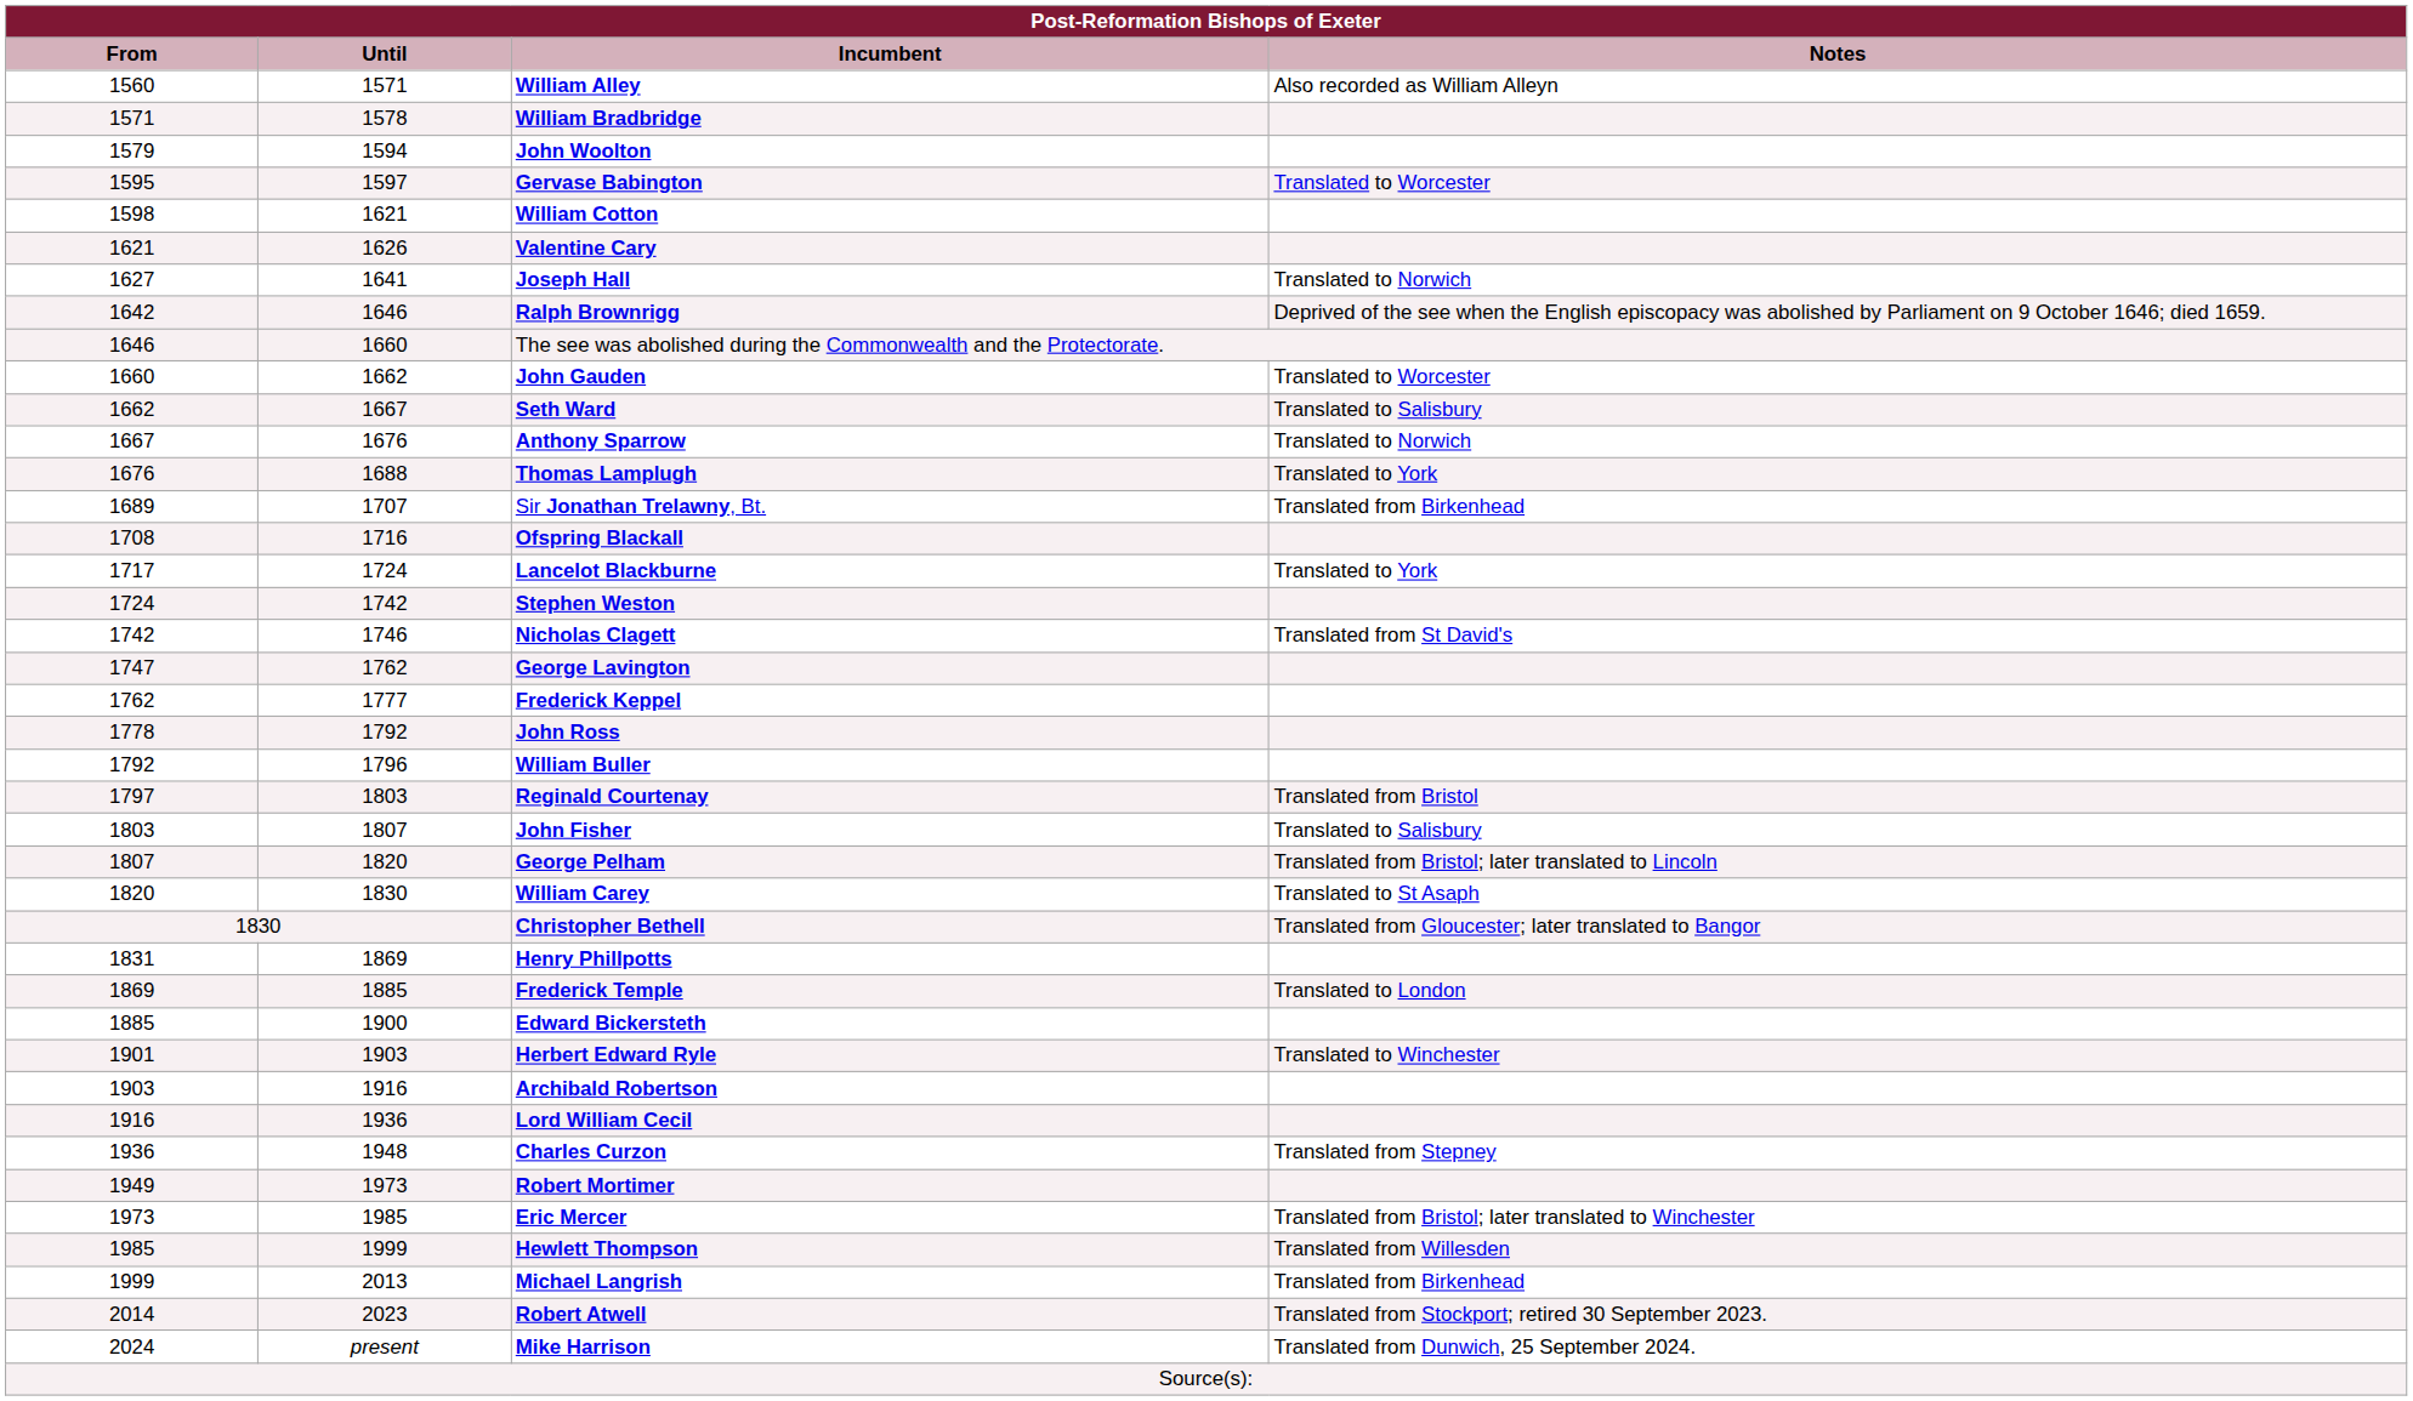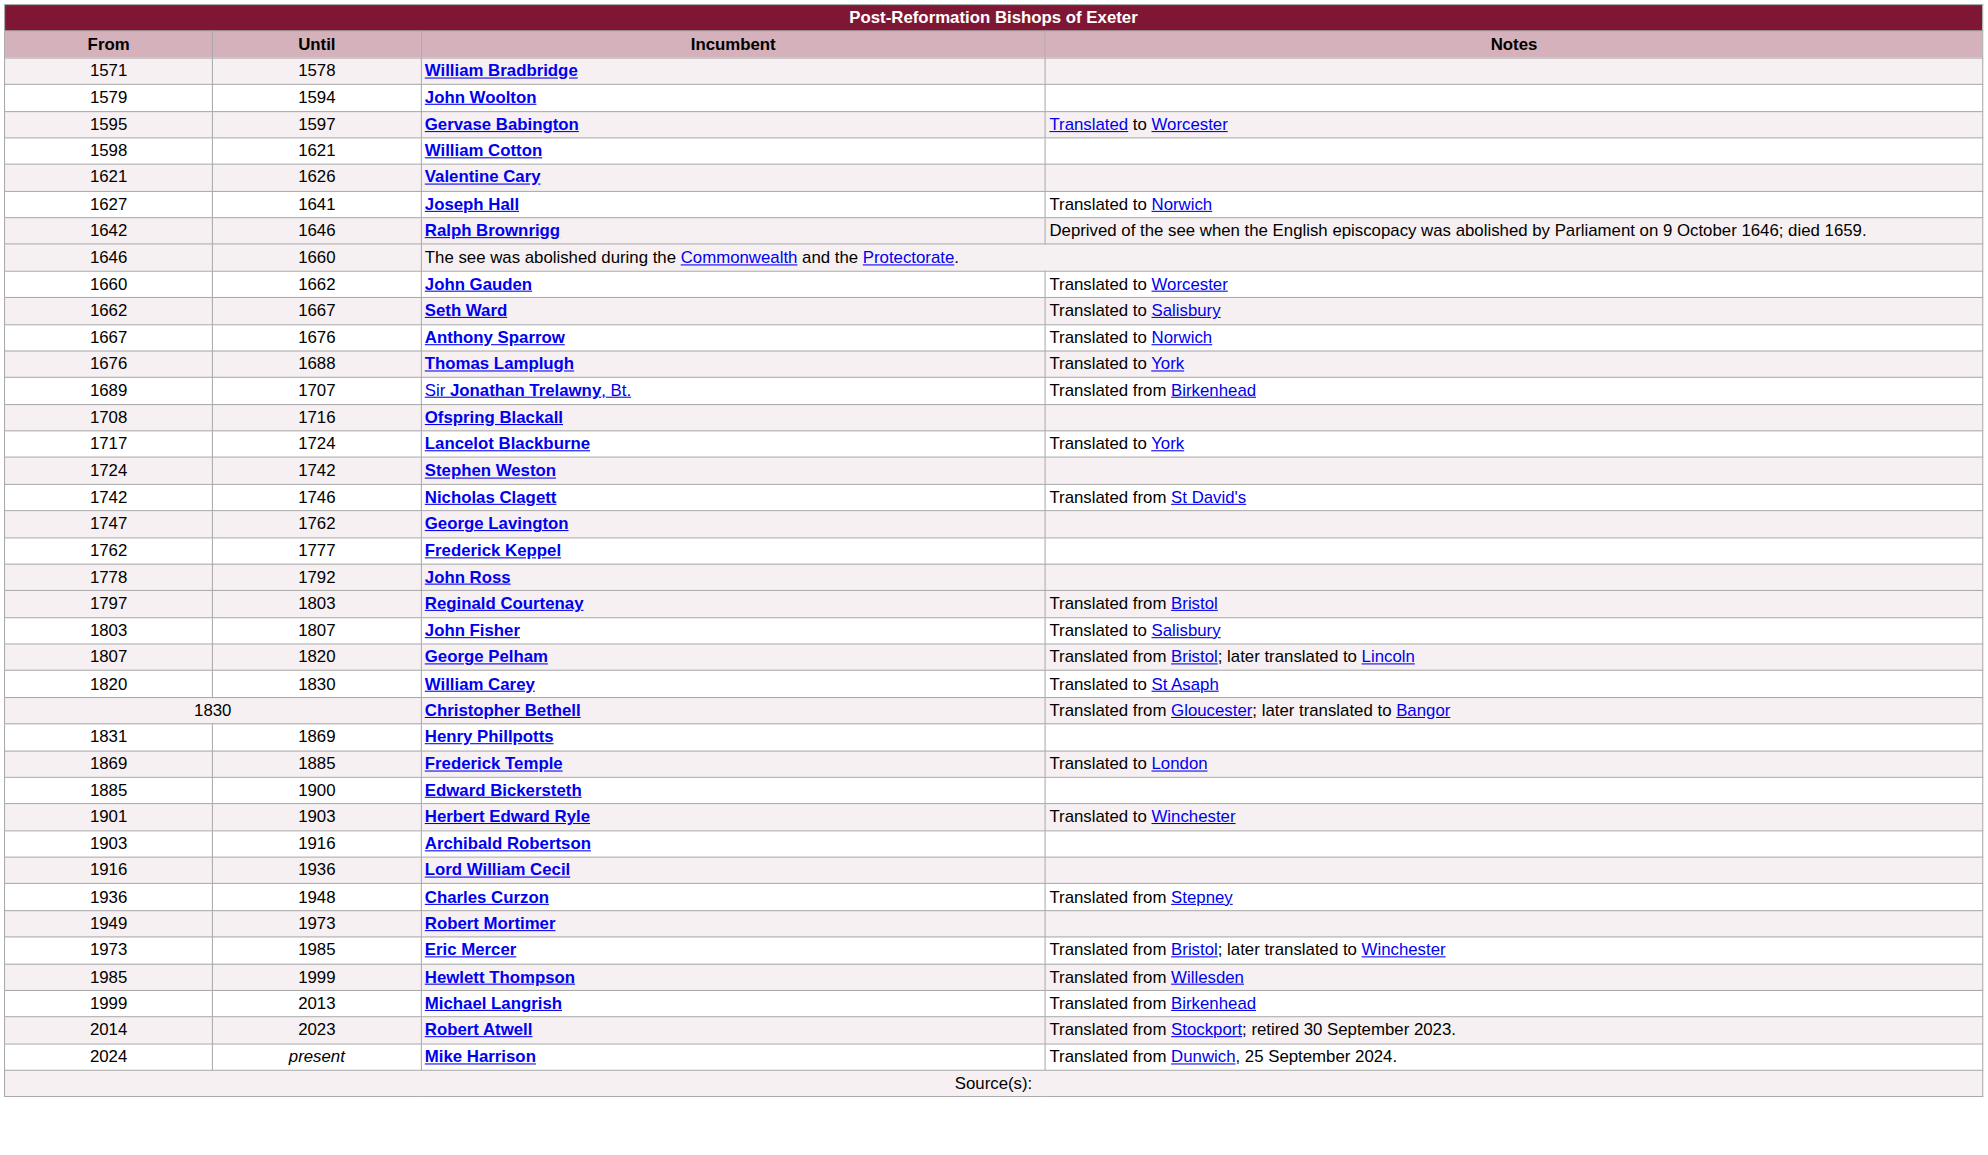- row: 1560 | 1571 | William Alley | Also recorded as William Alleyn
- row: 1792 | 1796 | William Buller
